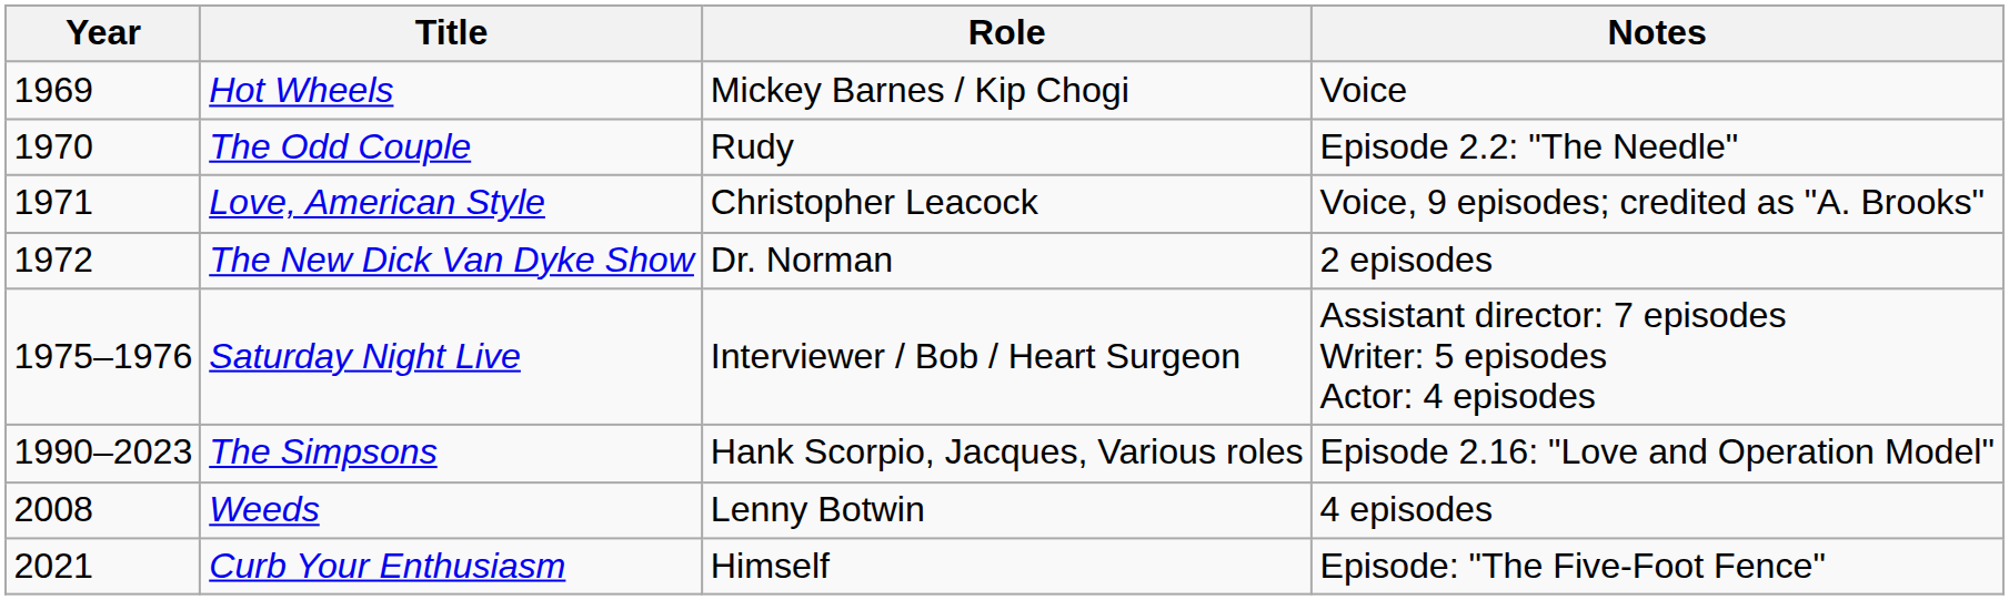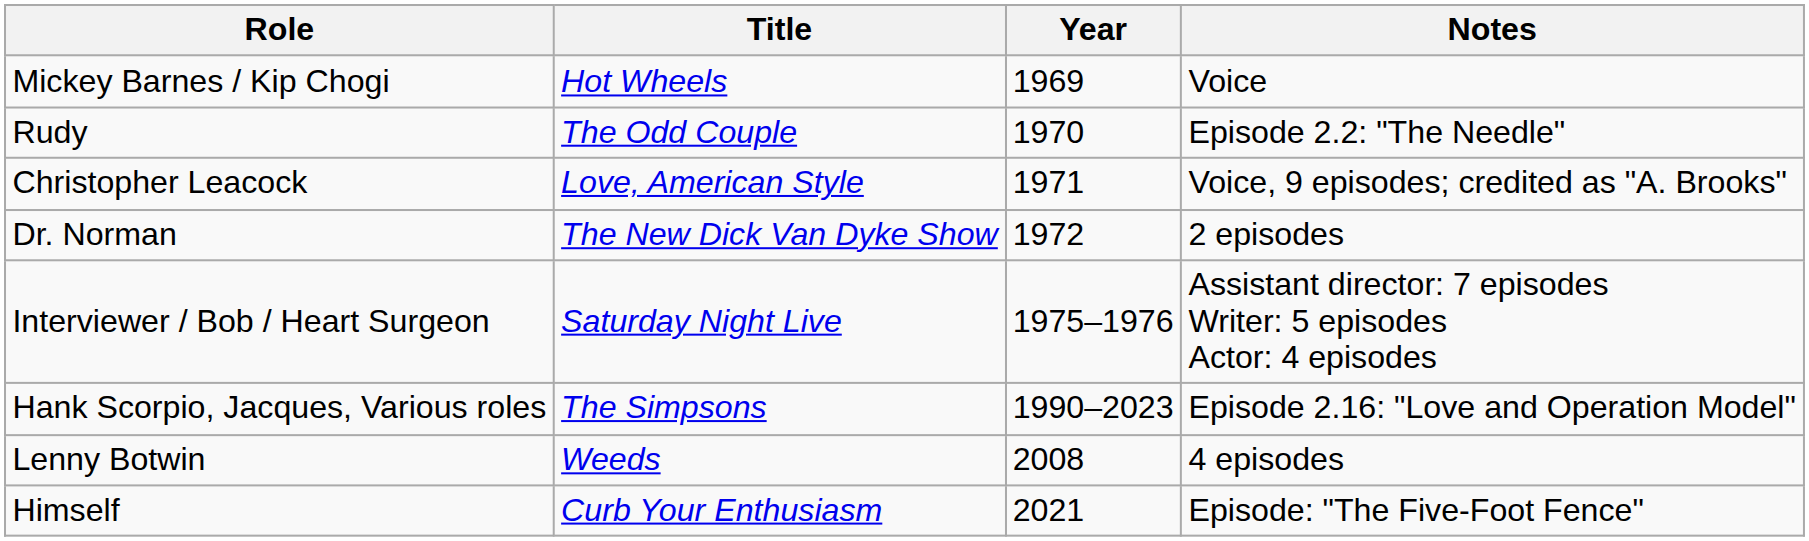columns swapped: Year <-> Role
